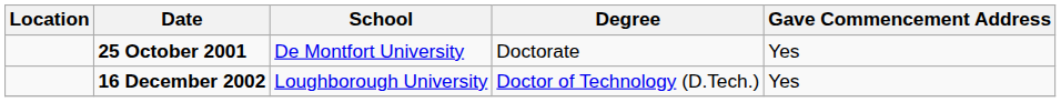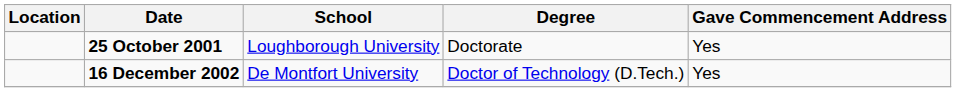25 October 2001 | School: De Montfort University -> Loughborough University
16 December 2002 | School: Loughborough University -> De Montfort University
